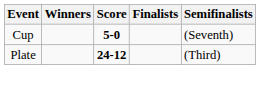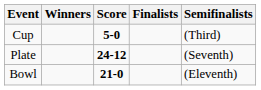Cup | Semifinalists: (Seventh) -> (Third)
Plate | Semifinalists: (Third) -> (Seventh)
+ row: Bowl | 21-0 | (Eleventh)
